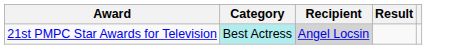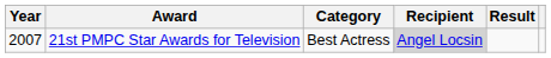+ column: Year | 2007
21st PMPC Star Awards for Television | Category: paleturquoise background -> no background
